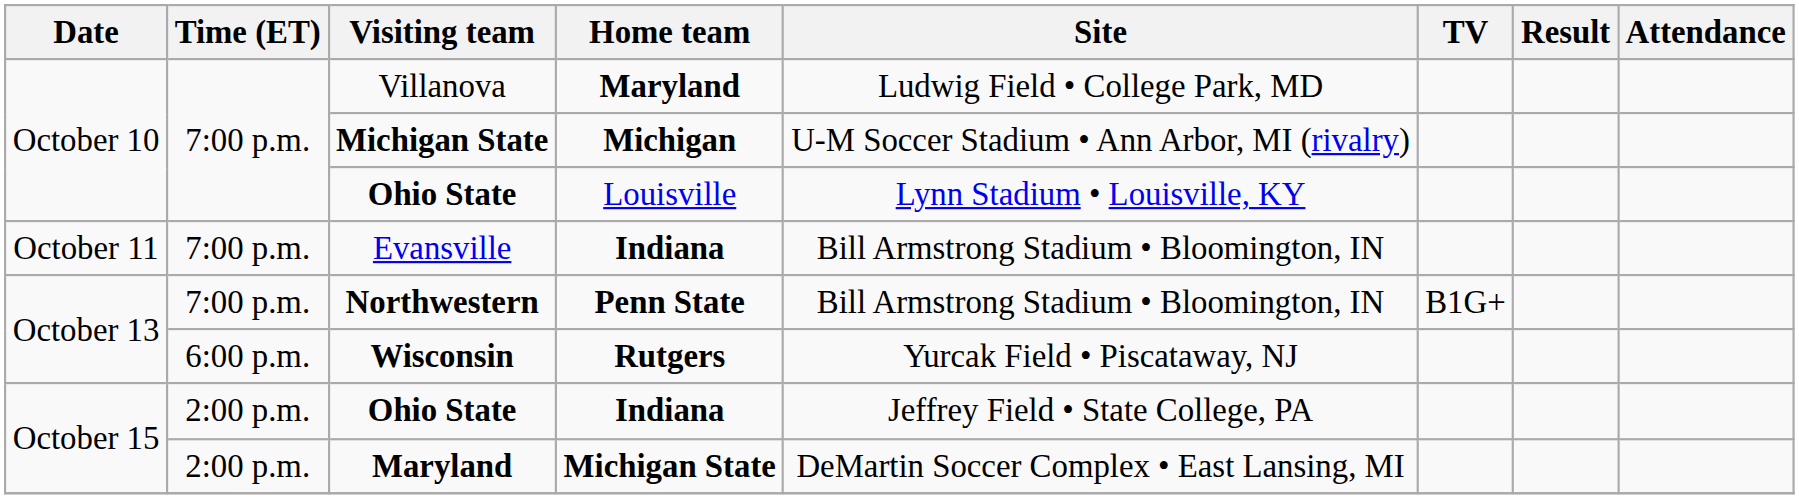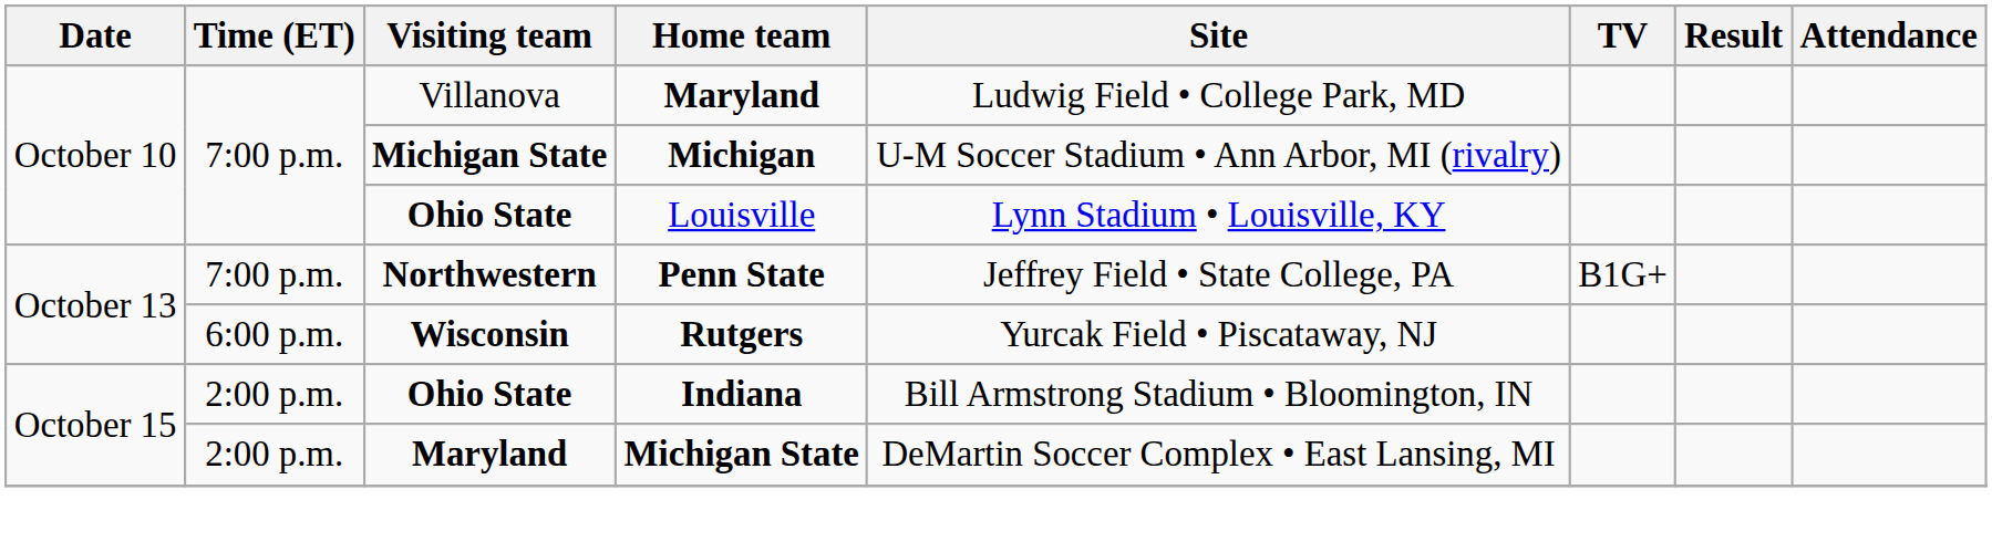- row: October 11 | 7:00 p.m. | Evansville | Indiana | Bill Armstrong Stadium • Bloomington, IN
Northwestern | Site: Bill Armstrong Stadium • Bloomington, IN -> Jeffrey Field • State College, PA
Ohio State / Indiana | Site: Jeffrey Field • State College, PA -> Bill Armstrong Stadium • Bloomington, IN
